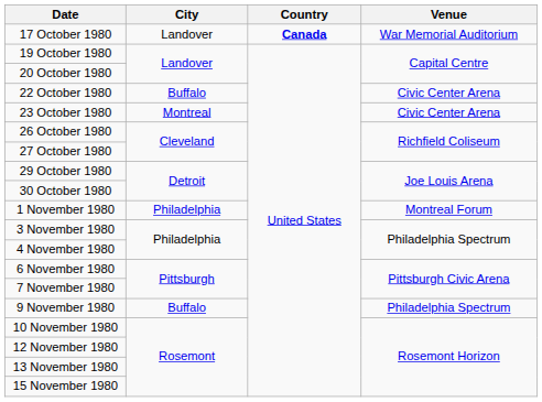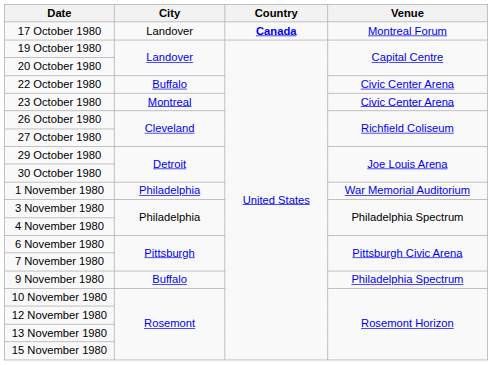17 October 1980 | Venue: War Memorial Auditorium -> Montreal Forum
1 November 1980 | Venue: Montreal Forum -> War Memorial Auditorium
